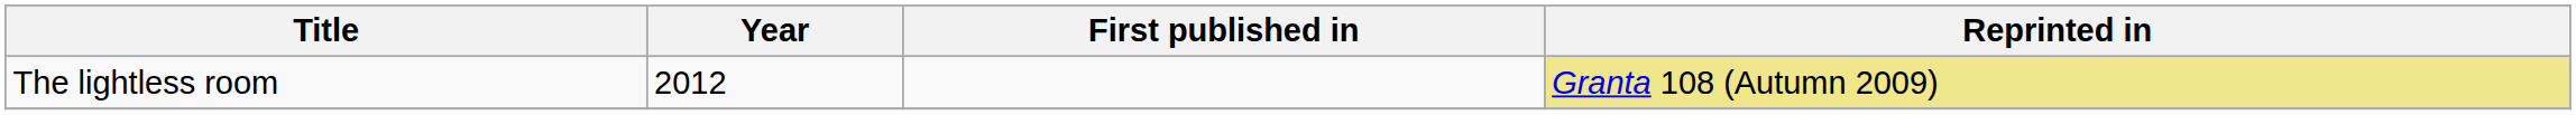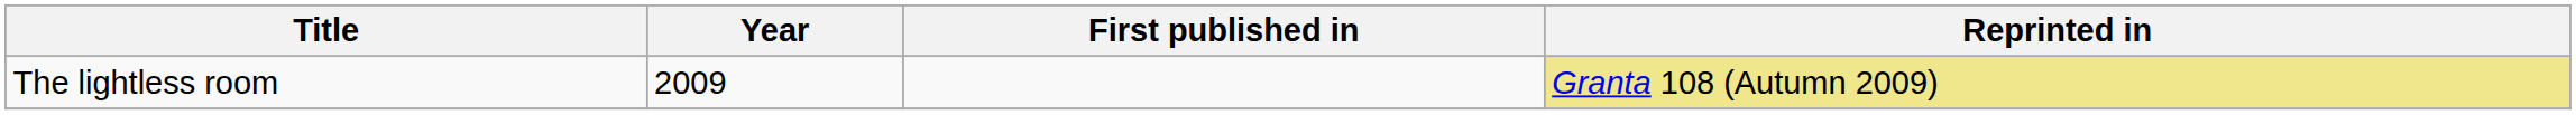The lightless room | Year: 2012 -> 2009
